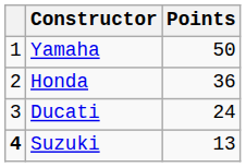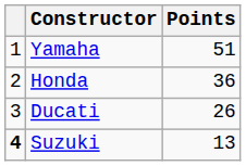Yamaha | Points: 50 -> 51
Ducati | Points: 24 -> 26
